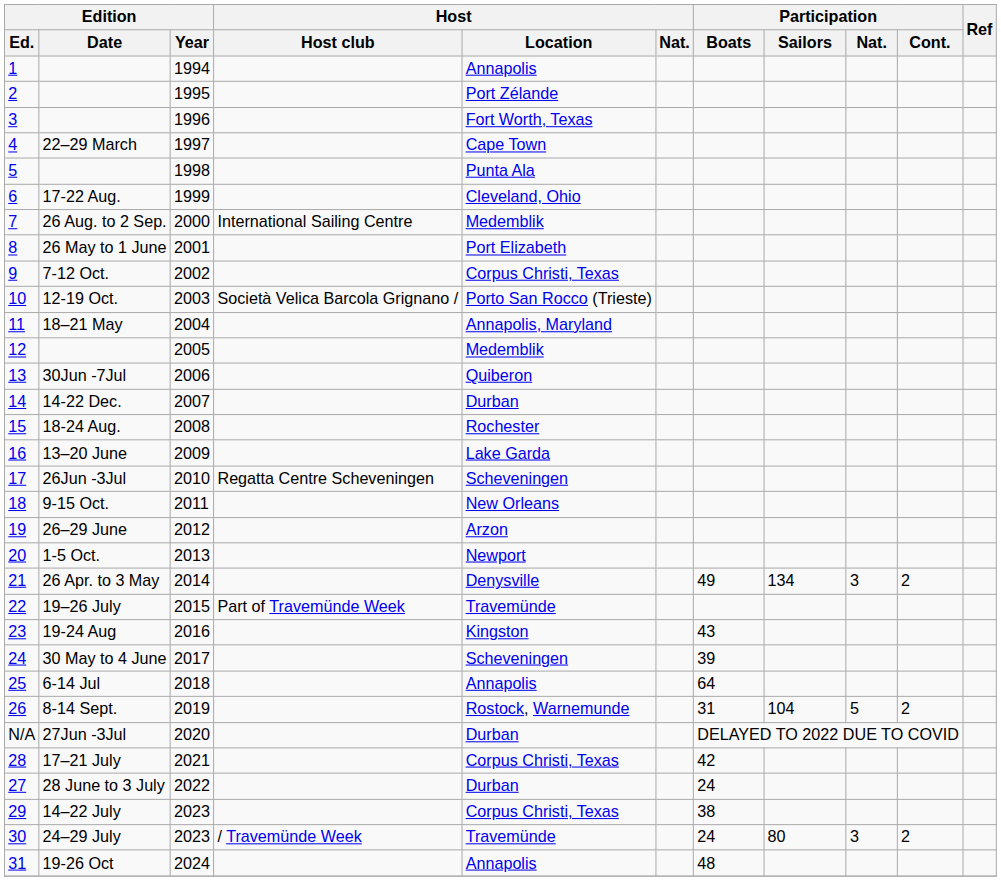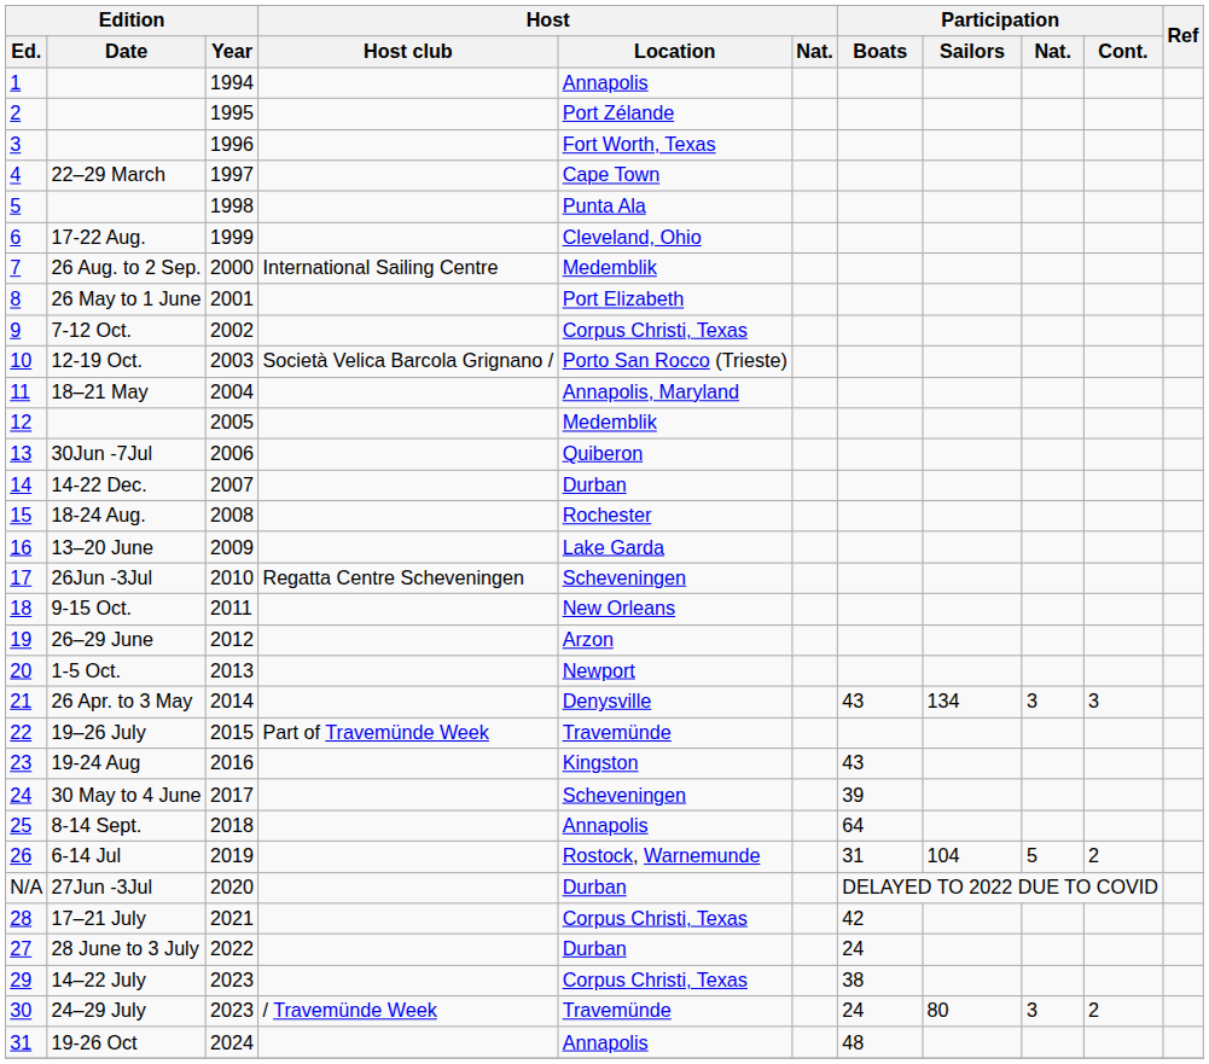21 | Participation / Boats: 49 -> 43
21 | Participation / Cont.: 2 -> 3
25 | Edition / Date: 6-14 Jul -> 8-14 Sept.
26 | Edition / Date: 8-14 Sept. -> 6-14 Jul
